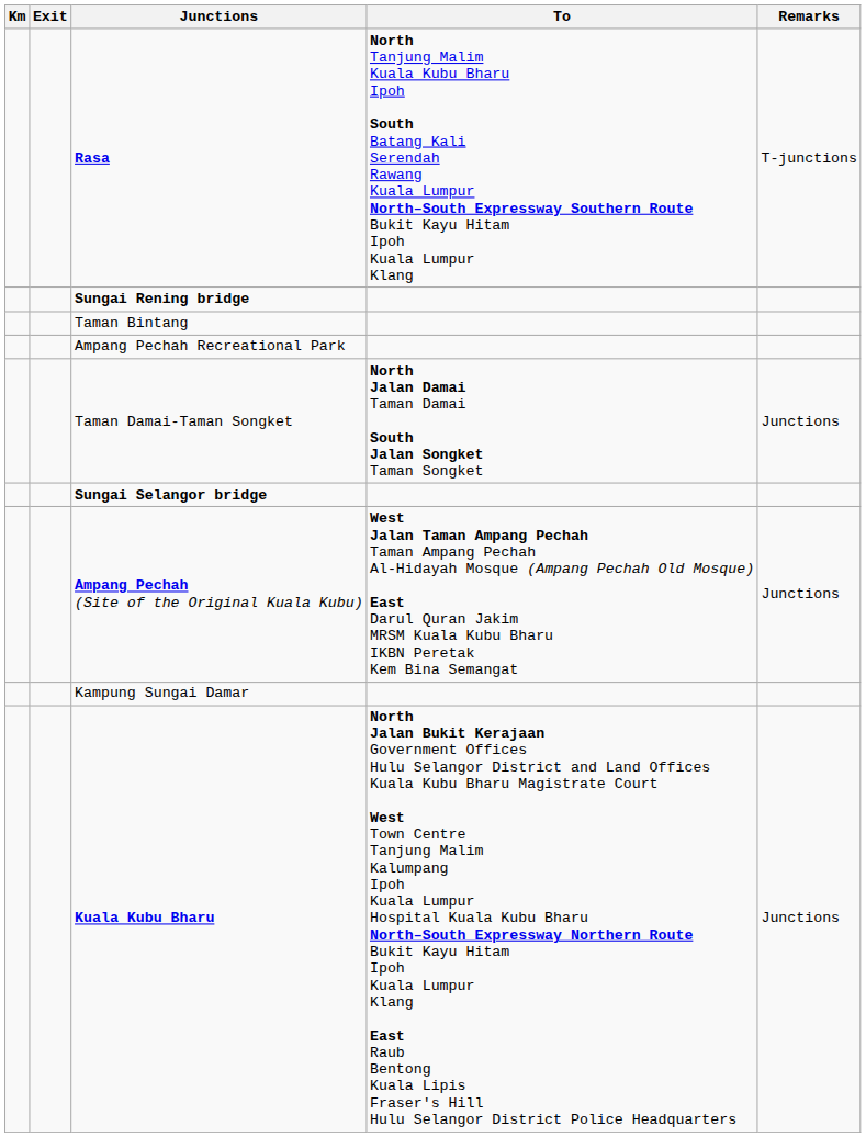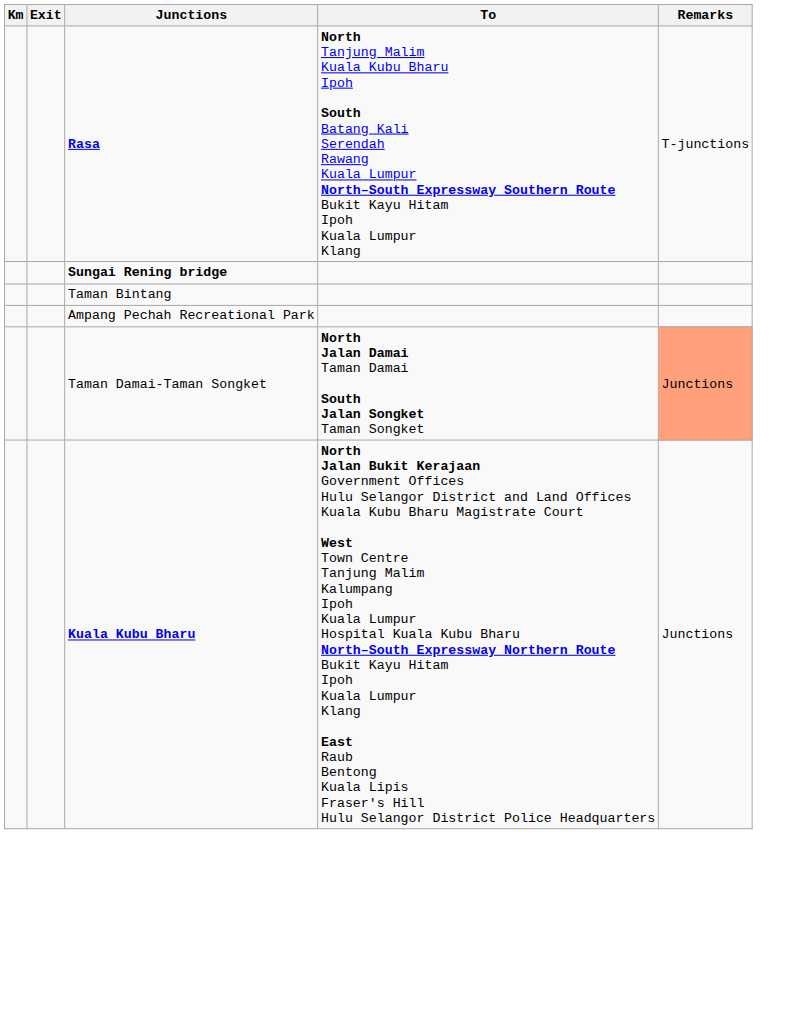Taman Damai-Taman Songket | Remarks: no background -> lightsalmon background
- row: Sungai Selangor bridge
- row: Ampang Pechah (Site of the Original Kuala Kubu) | West Jalan Taman Ampang Pechah Taman Ampang Pechah Al-Hidayah Mosque (Ampang Pechah Old Mosque) East Darul Quran Jakim MRSM Kuala Kubu Bharu IKBN Peretak Kem Bina Semangat | Junctions
- row: Kampung Sungai Damar
